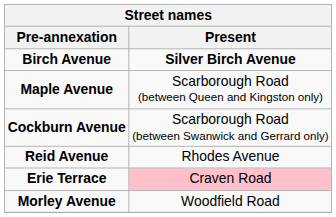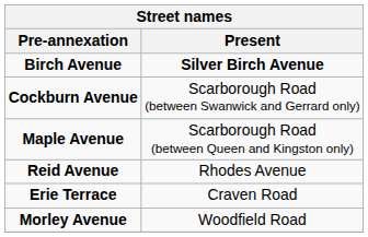rows swapped: Maple Avenue <-> Cockburn Avenue
Erie Terrace | Present: pink background -> no background
